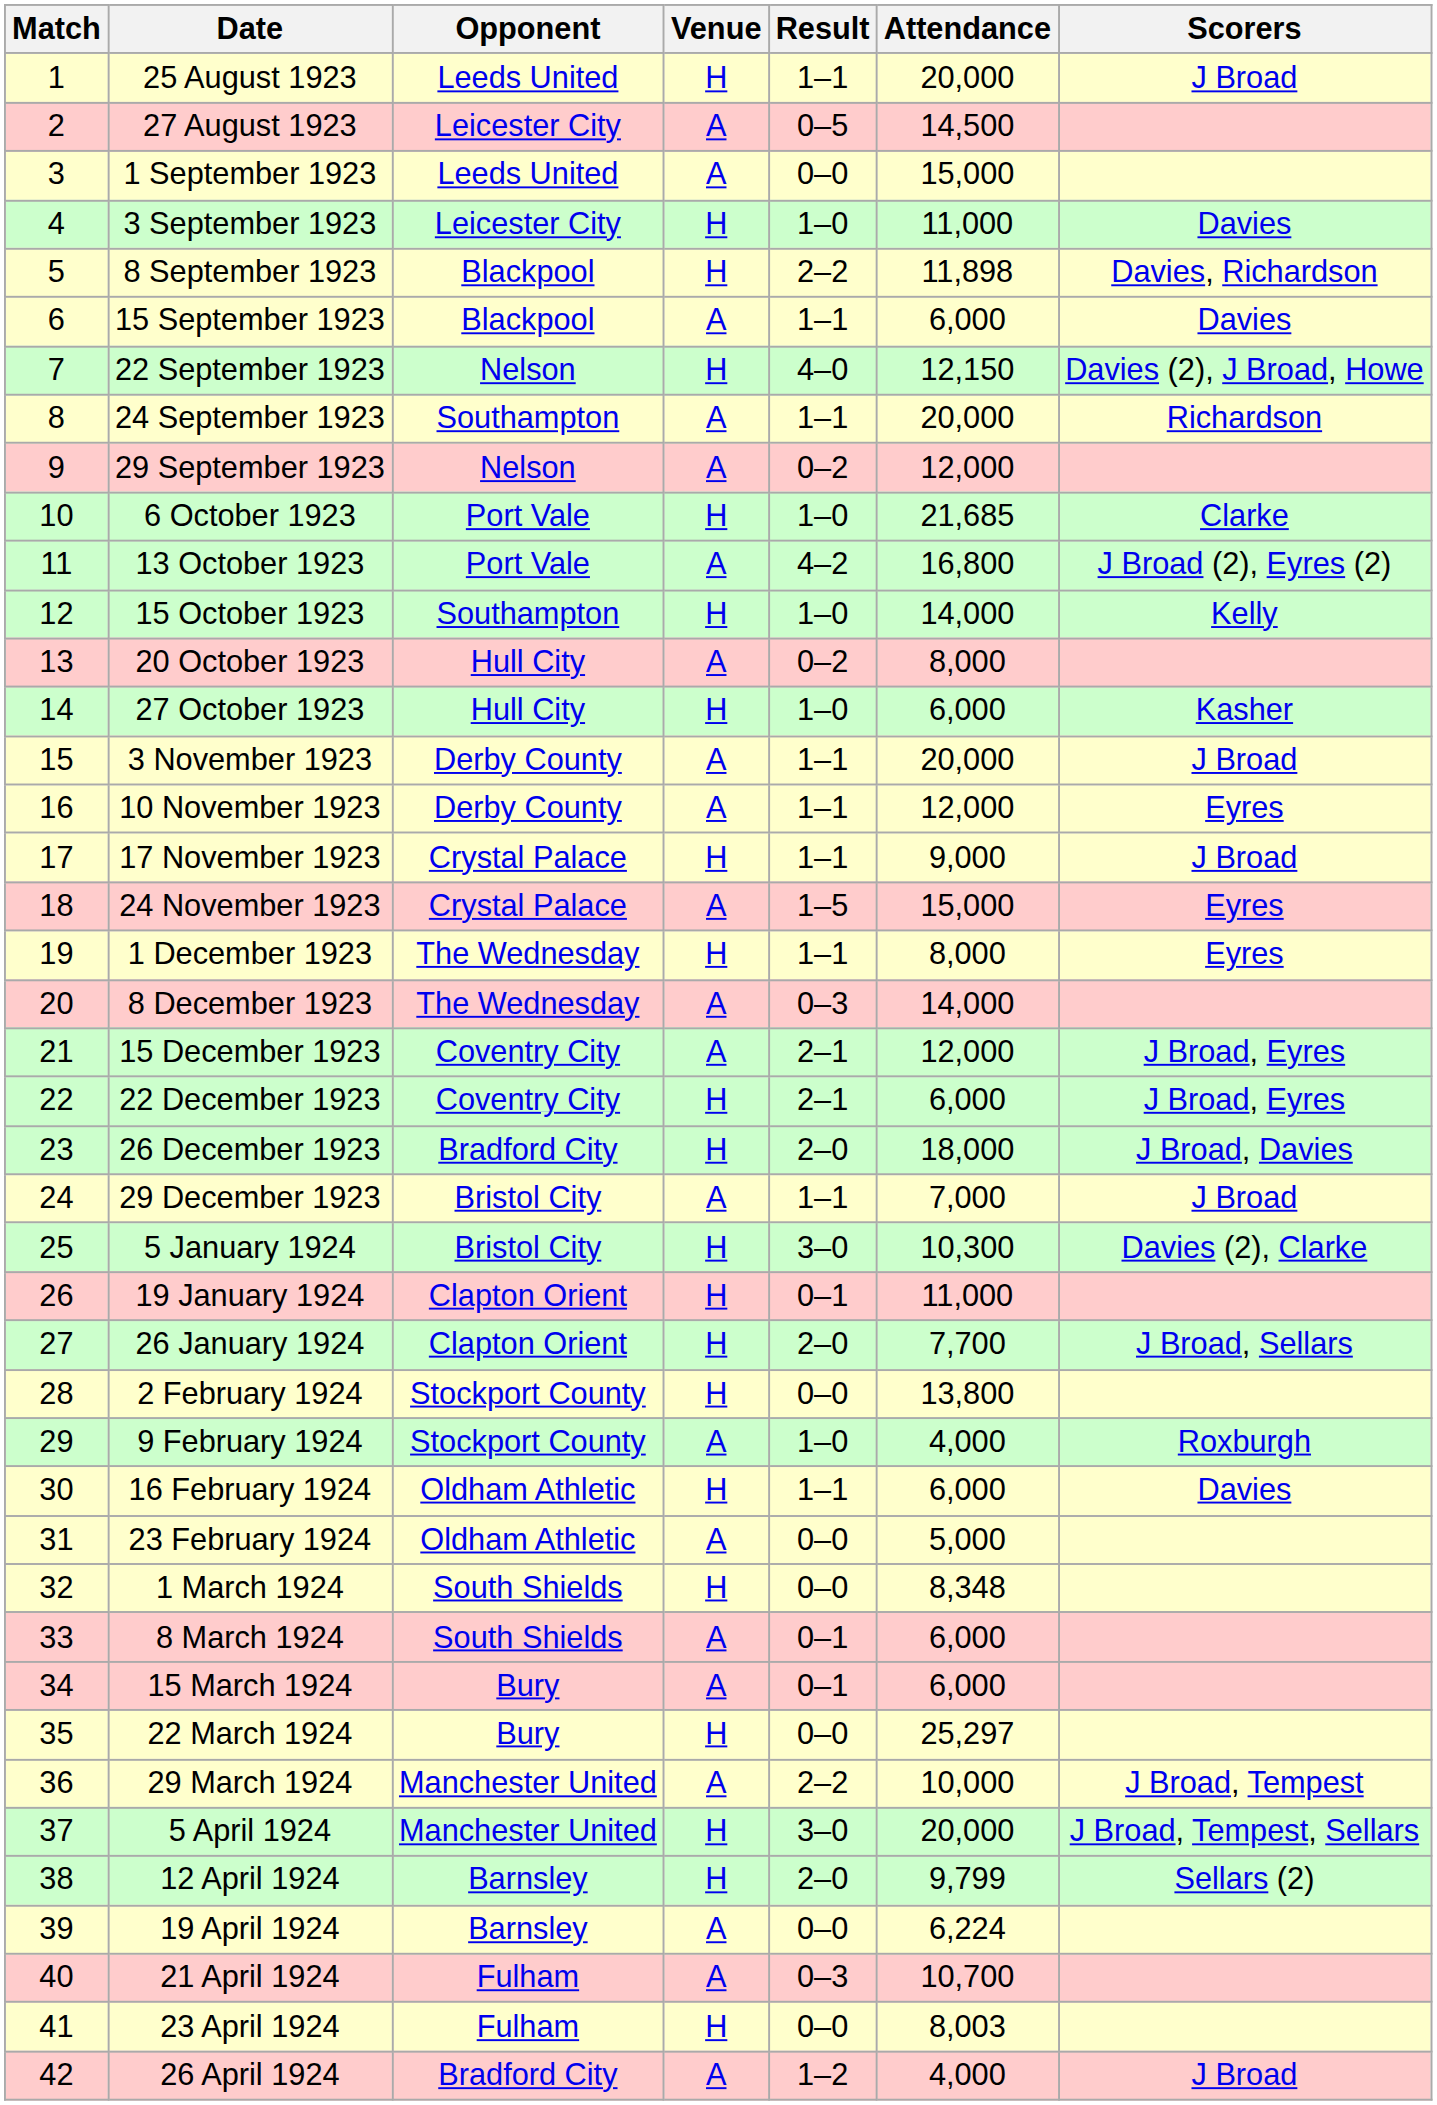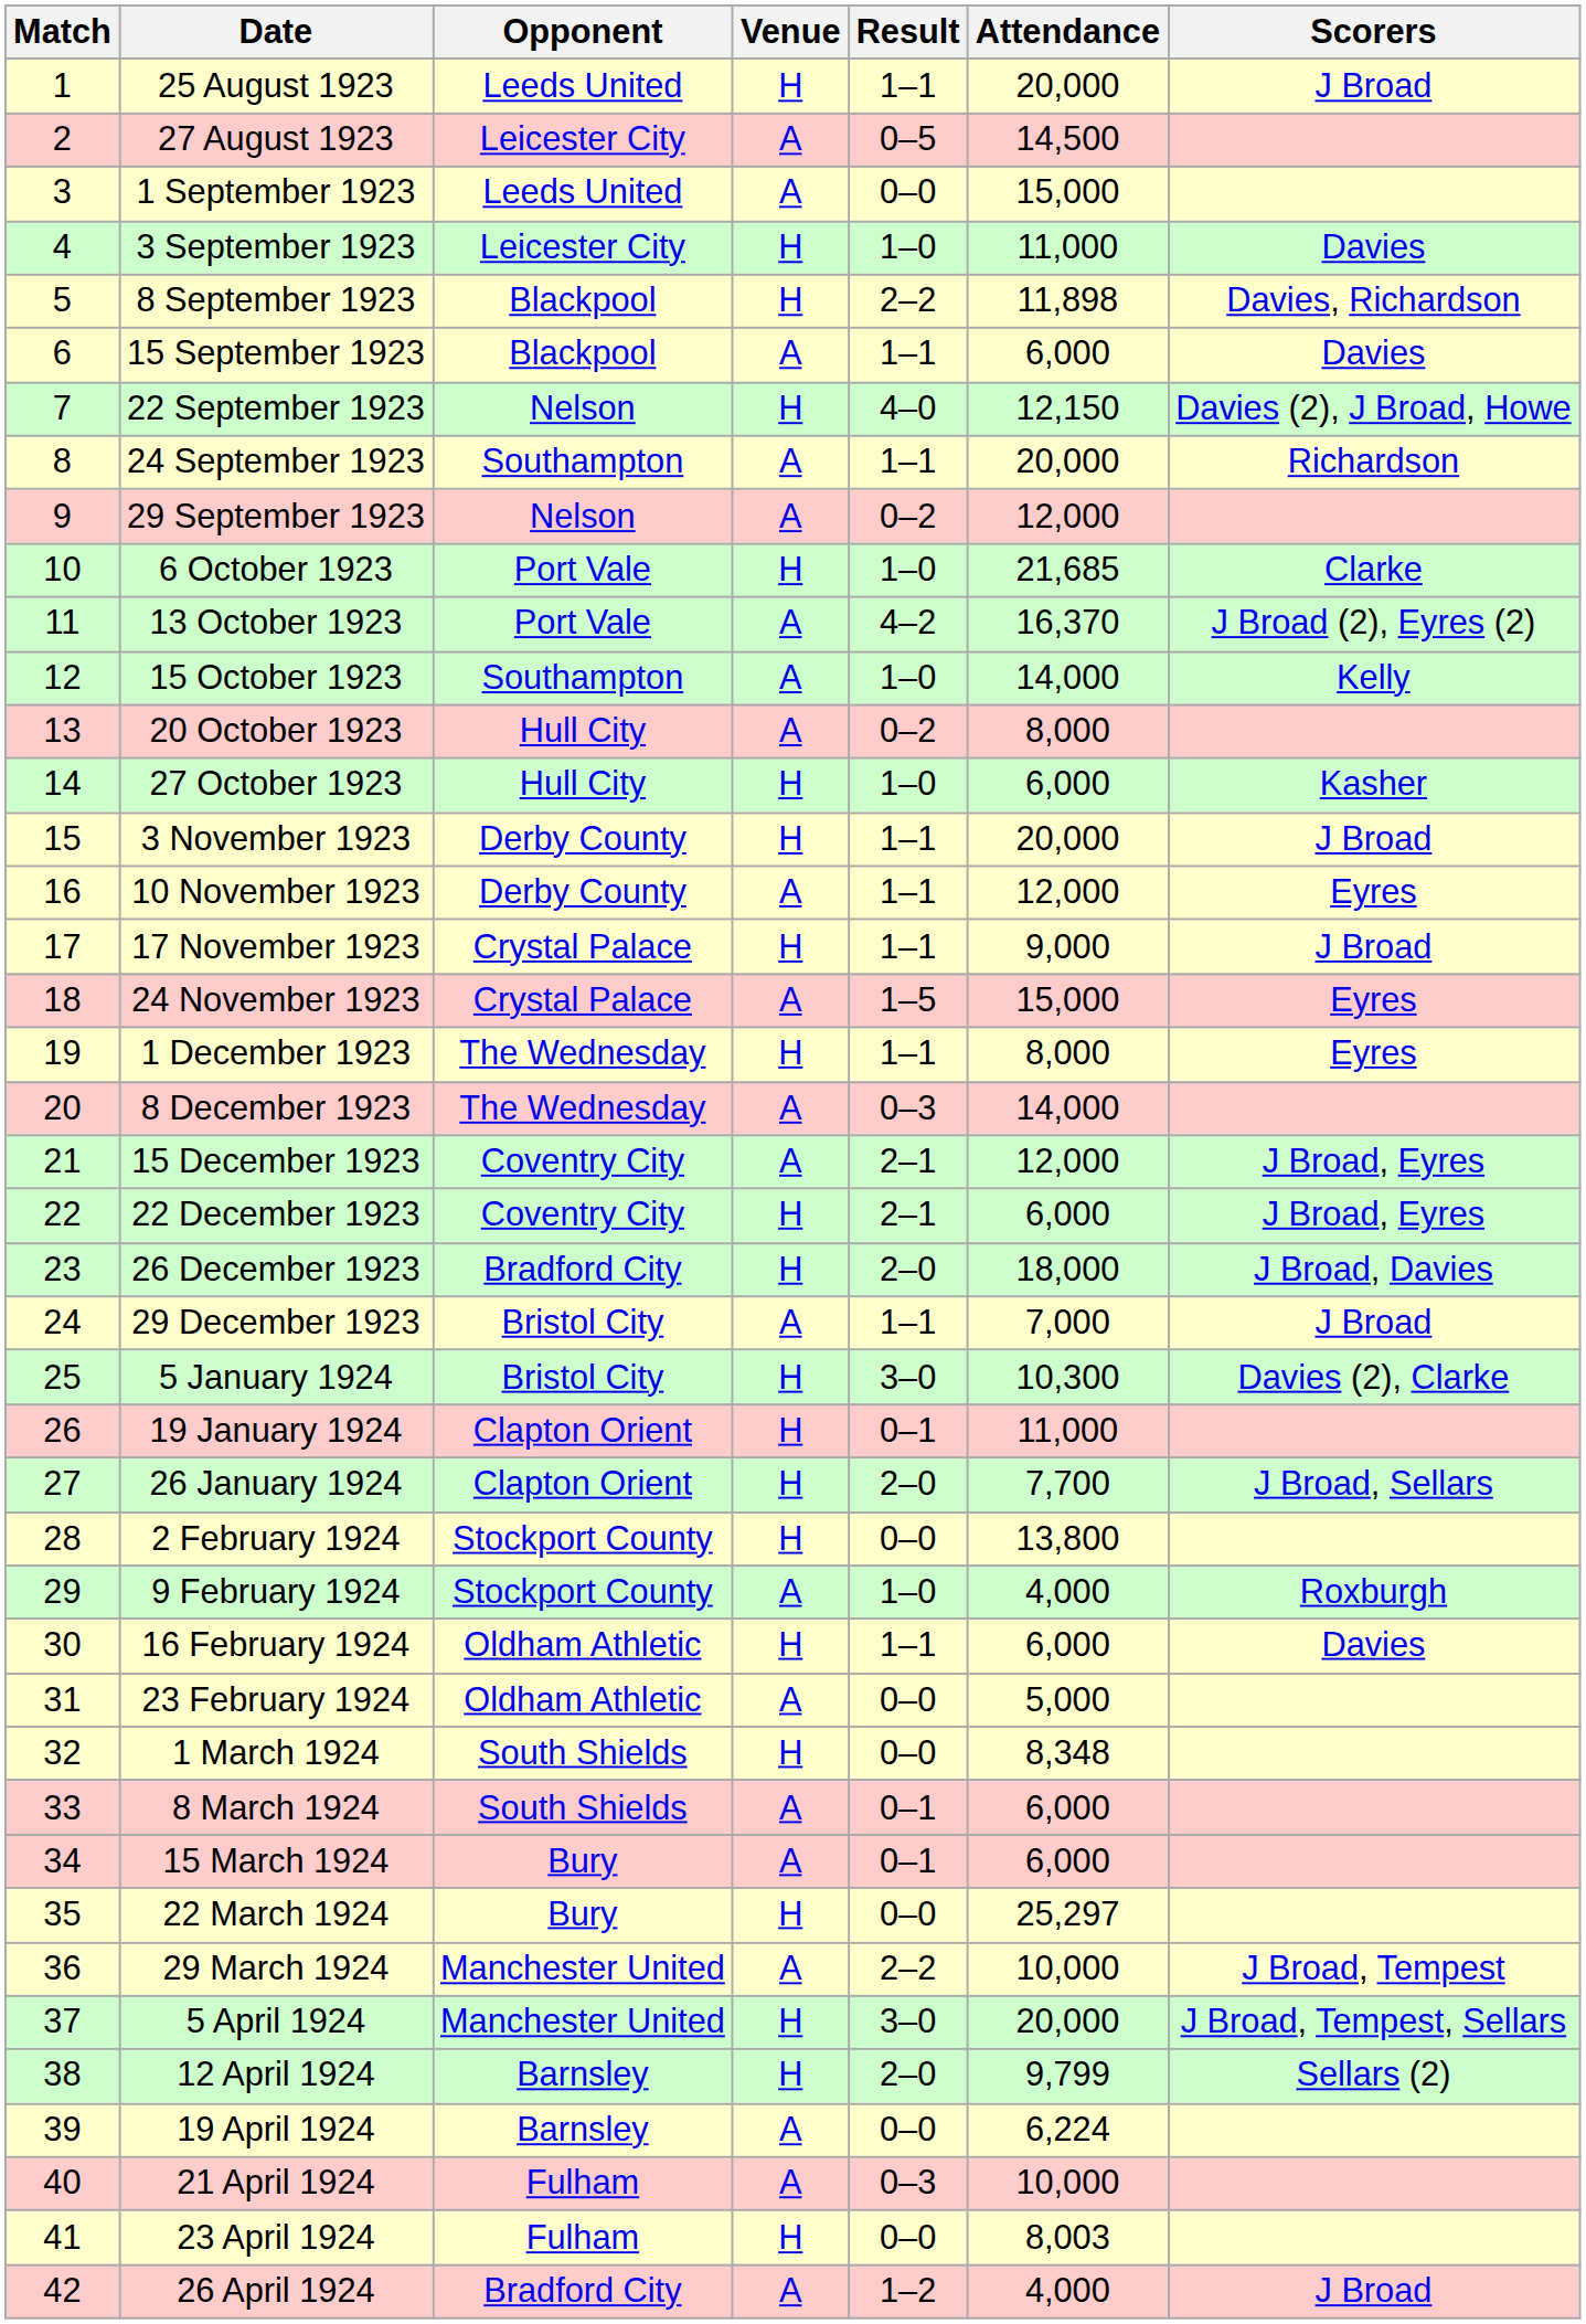13 October 1923 | Attendance: 16,800 -> 16,370
15 October 1923 | Venue: H -> A
3 November 1923 | Venue: A -> H
21 April 1924 | Attendance: 10,700 -> 10,000
